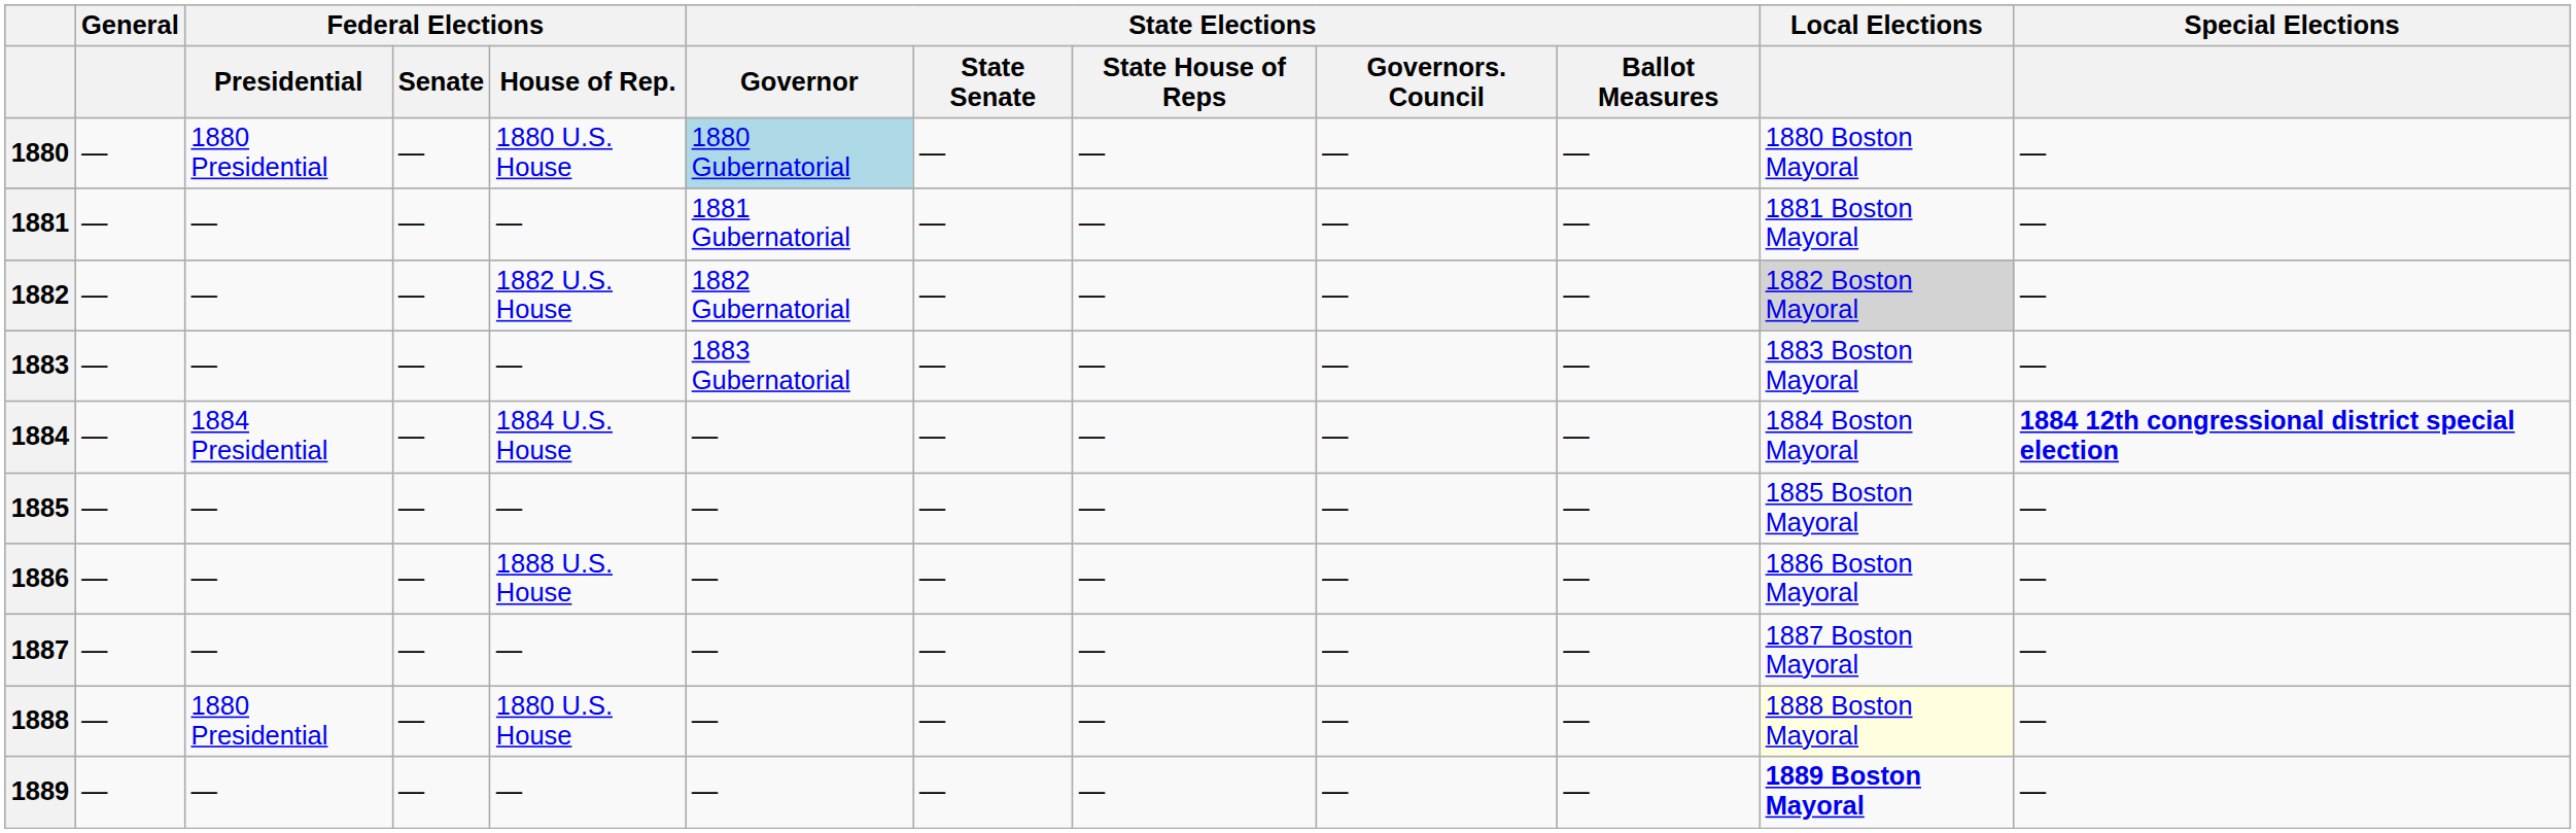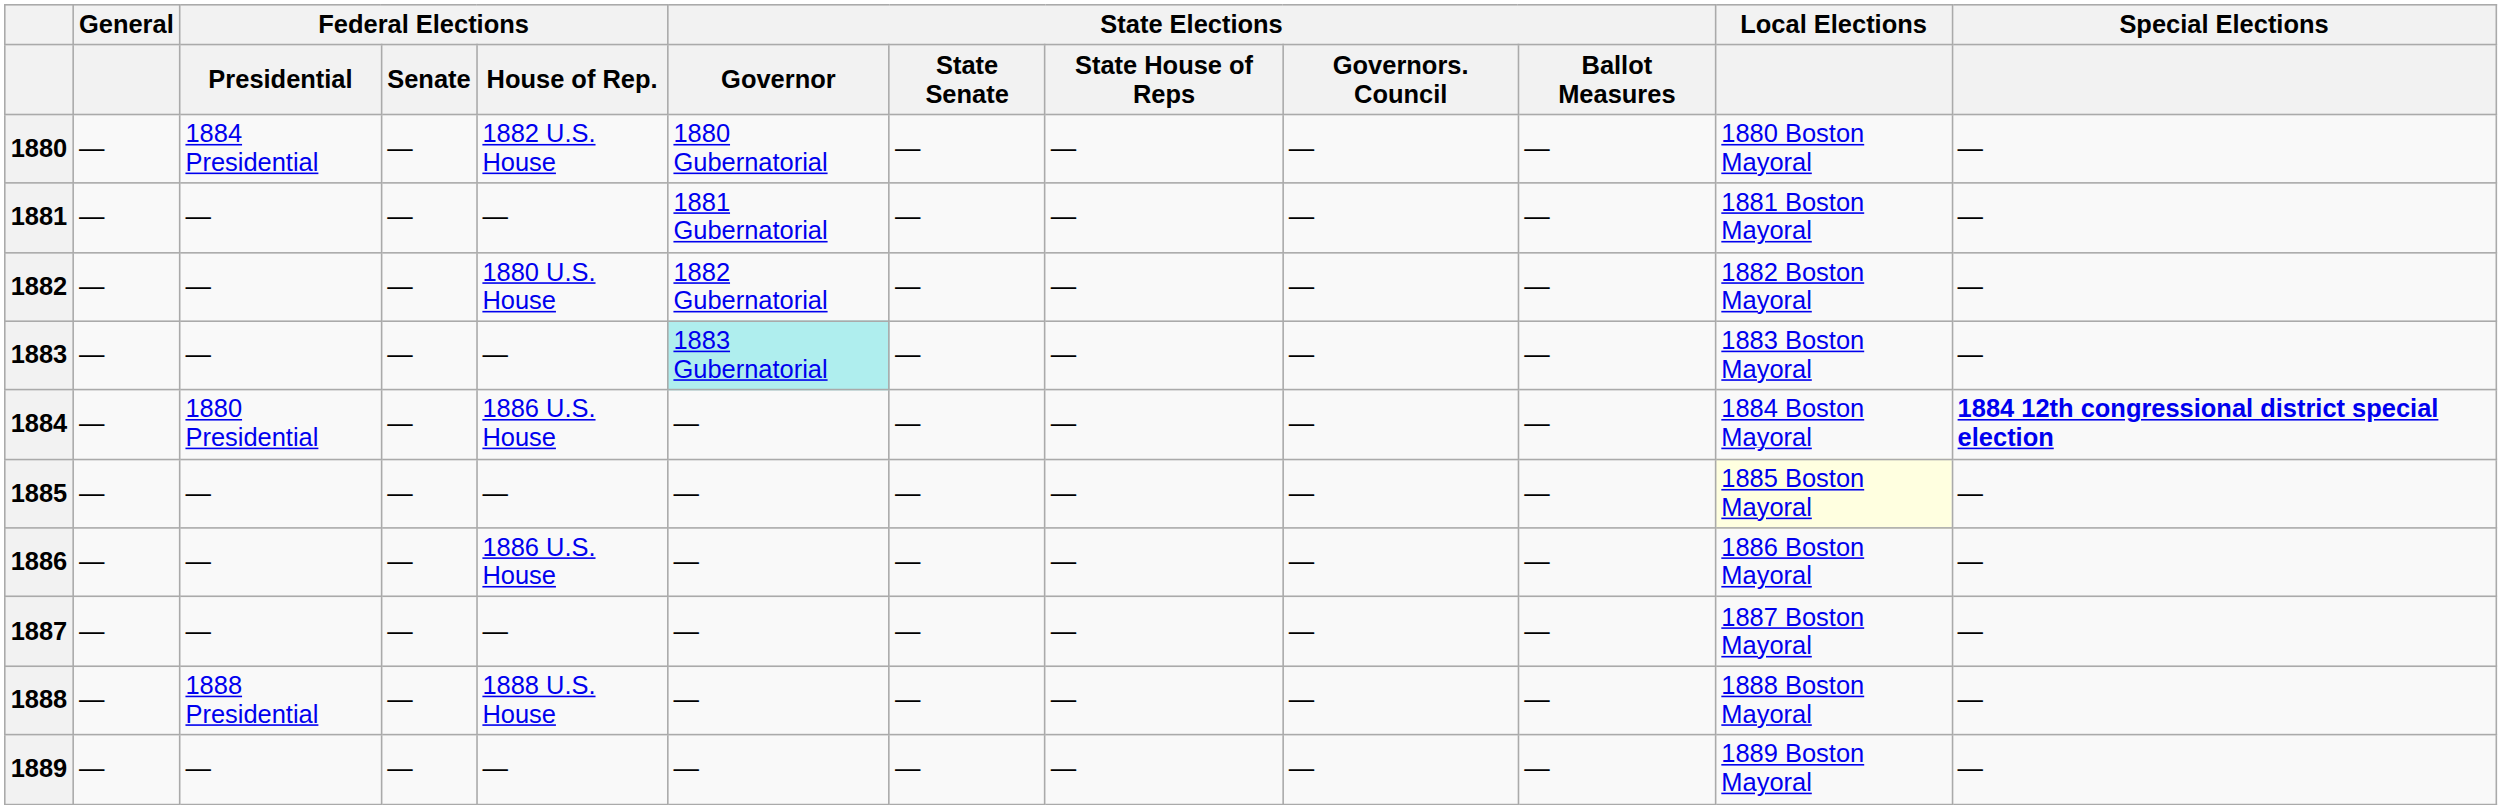1880 | Federal Elections / Presidential: 1880 Presidential -> 1884 Presidential
1880 | Federal Elections / House of Rep.: 1880 U.S. House -> 1882 U.S. House
1880 | State Elections / Governor: lightblue background -> no background
1882 | Federal Elections / House of Rep.: 1882 U.S. House -> 1880 U.S. House
1882 | Local Elections: lightgrey background -> no background
1883 | State Elections / Governor: no background -> paleturquoise background
1884 | Federal Elections / Presidential: 1884 Presidential -> 1880 Presidential
1884 | Federal Elections / House of Rep.: 1884 U.S. House -> 1886 U.S. House
1885 | Local Elections: no background -> lightyellow background
1886 | Federal Elections / House of Rep.: 1888 U.S. House -> 1886 U.S. House
1888 | Federal Elections / Presidential: 1880 Presidential -> 1888 Presidential
1888 | Federal Elections / House of Rep.: 1880 U.S. House -> 1888 U.S. House
1888 | Local Elections: lightyellow background -> no background
1889 | Local Elections: bold -> normal
